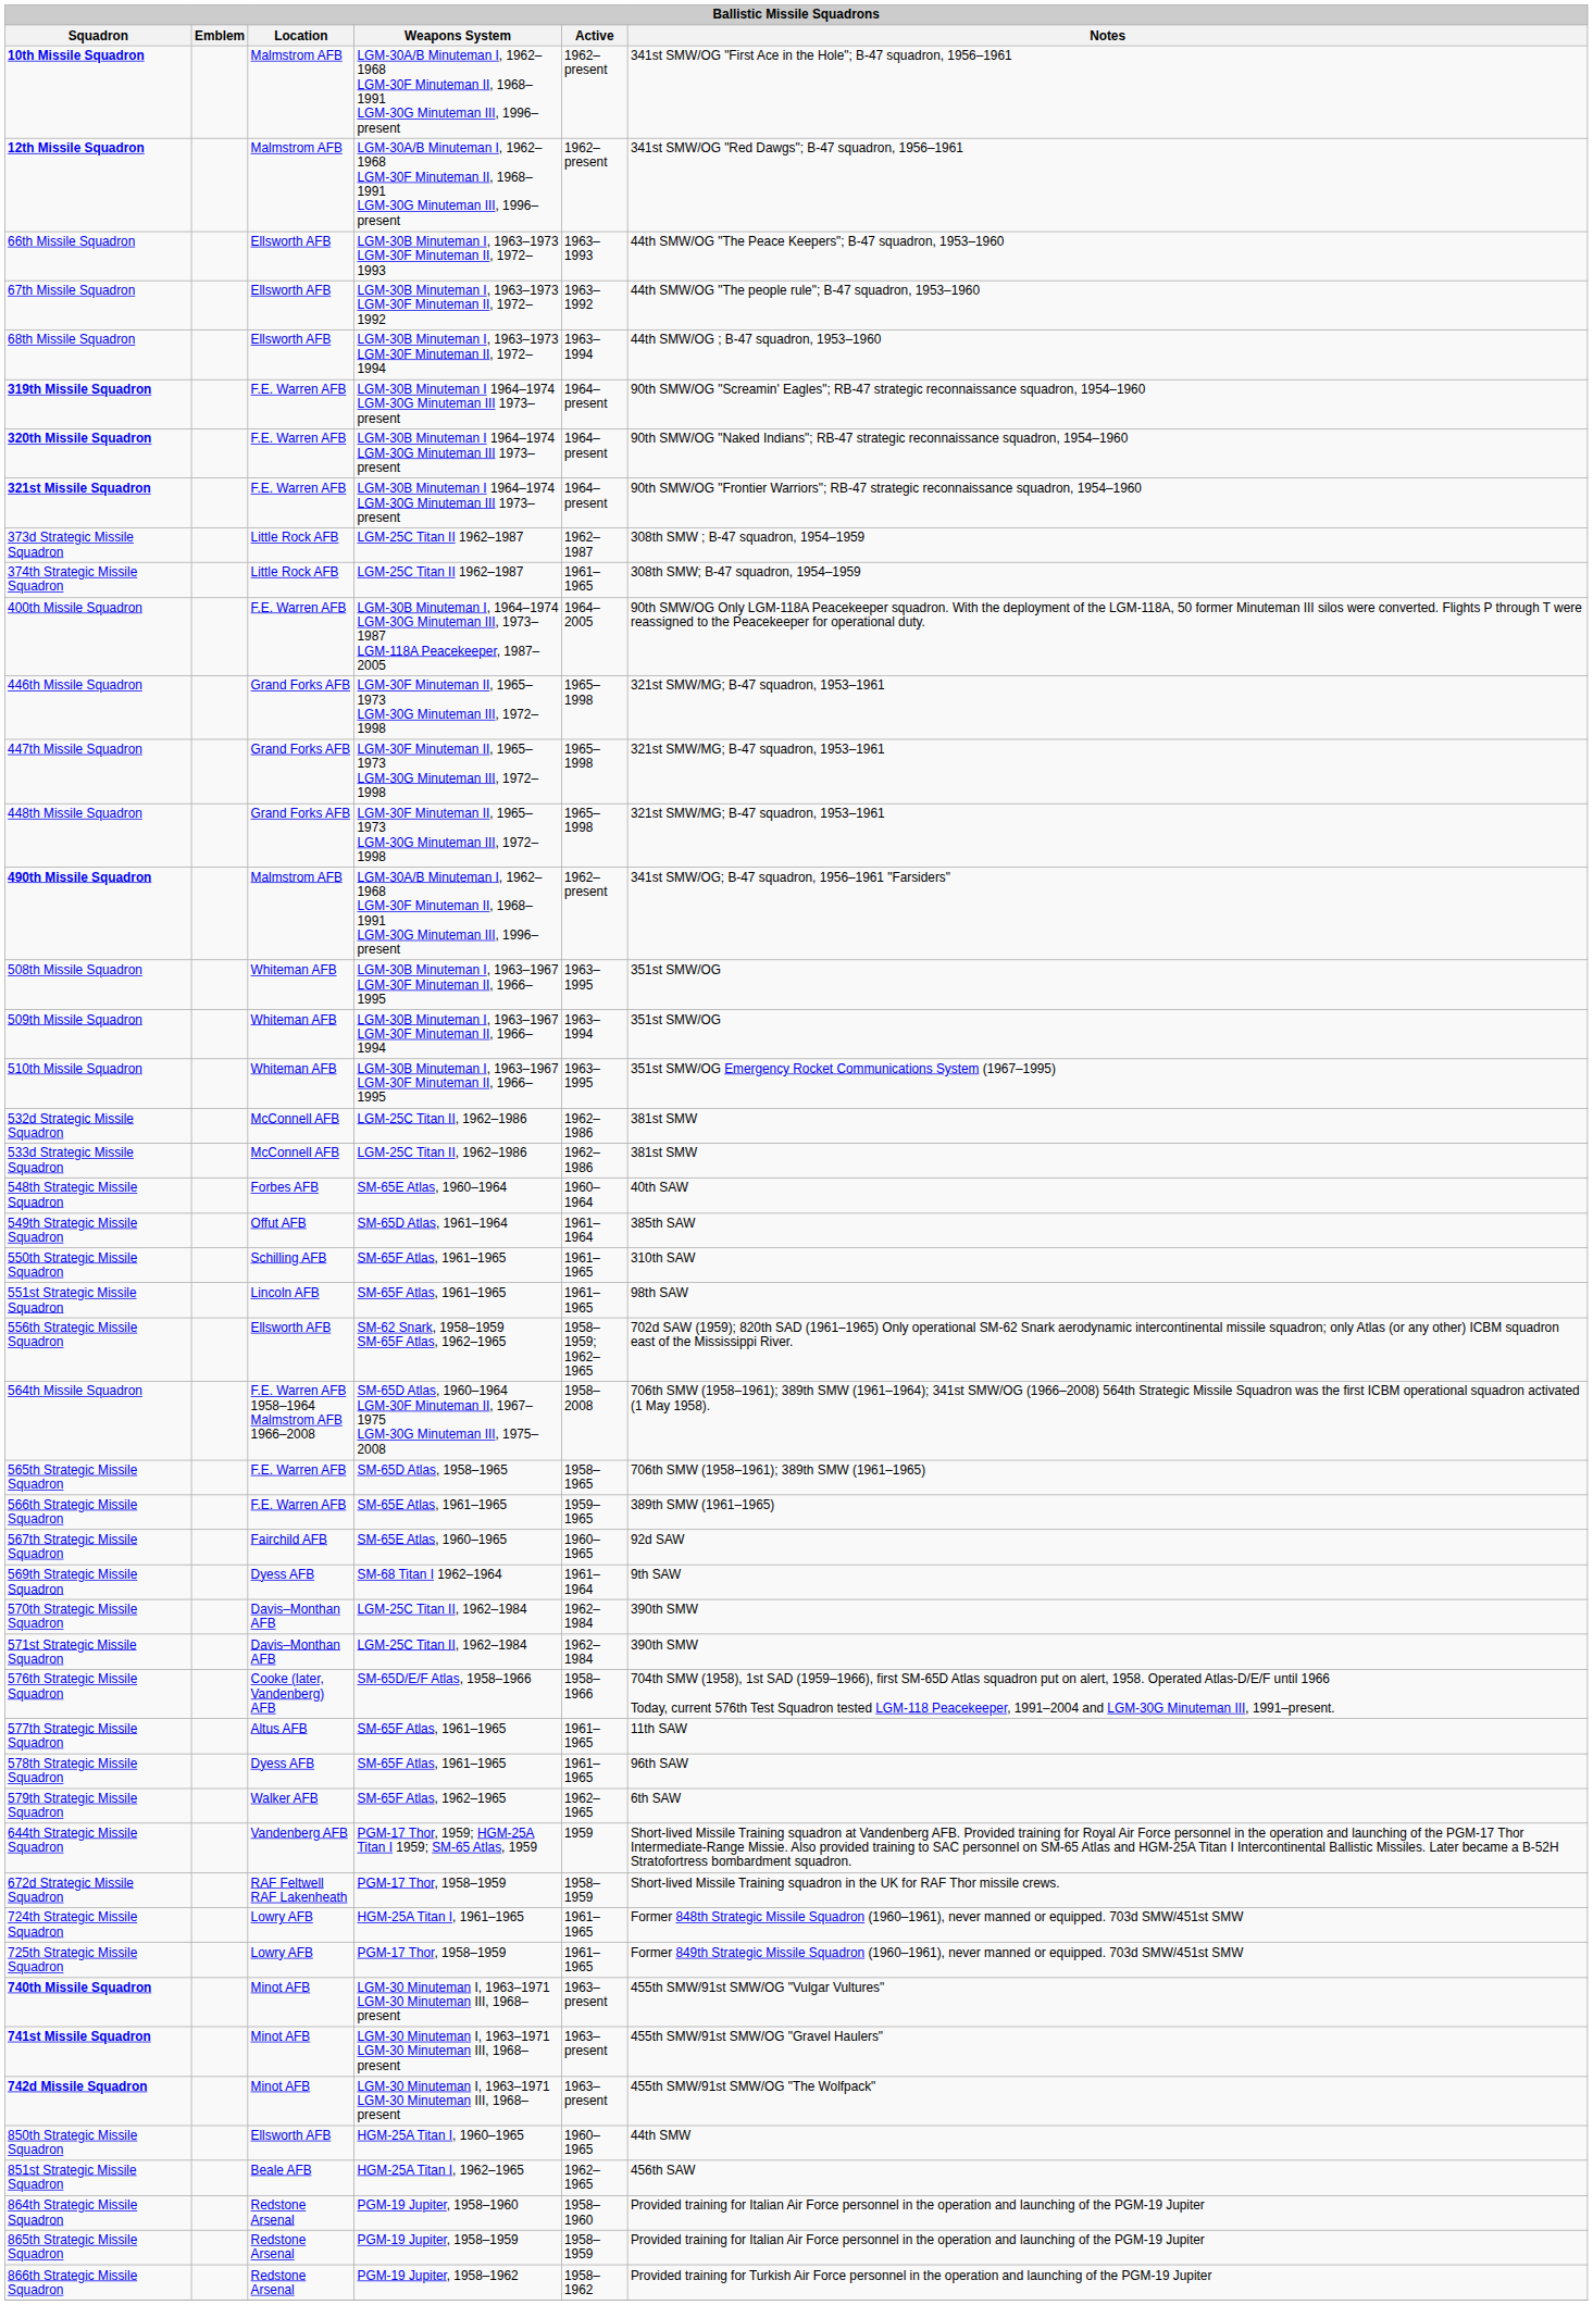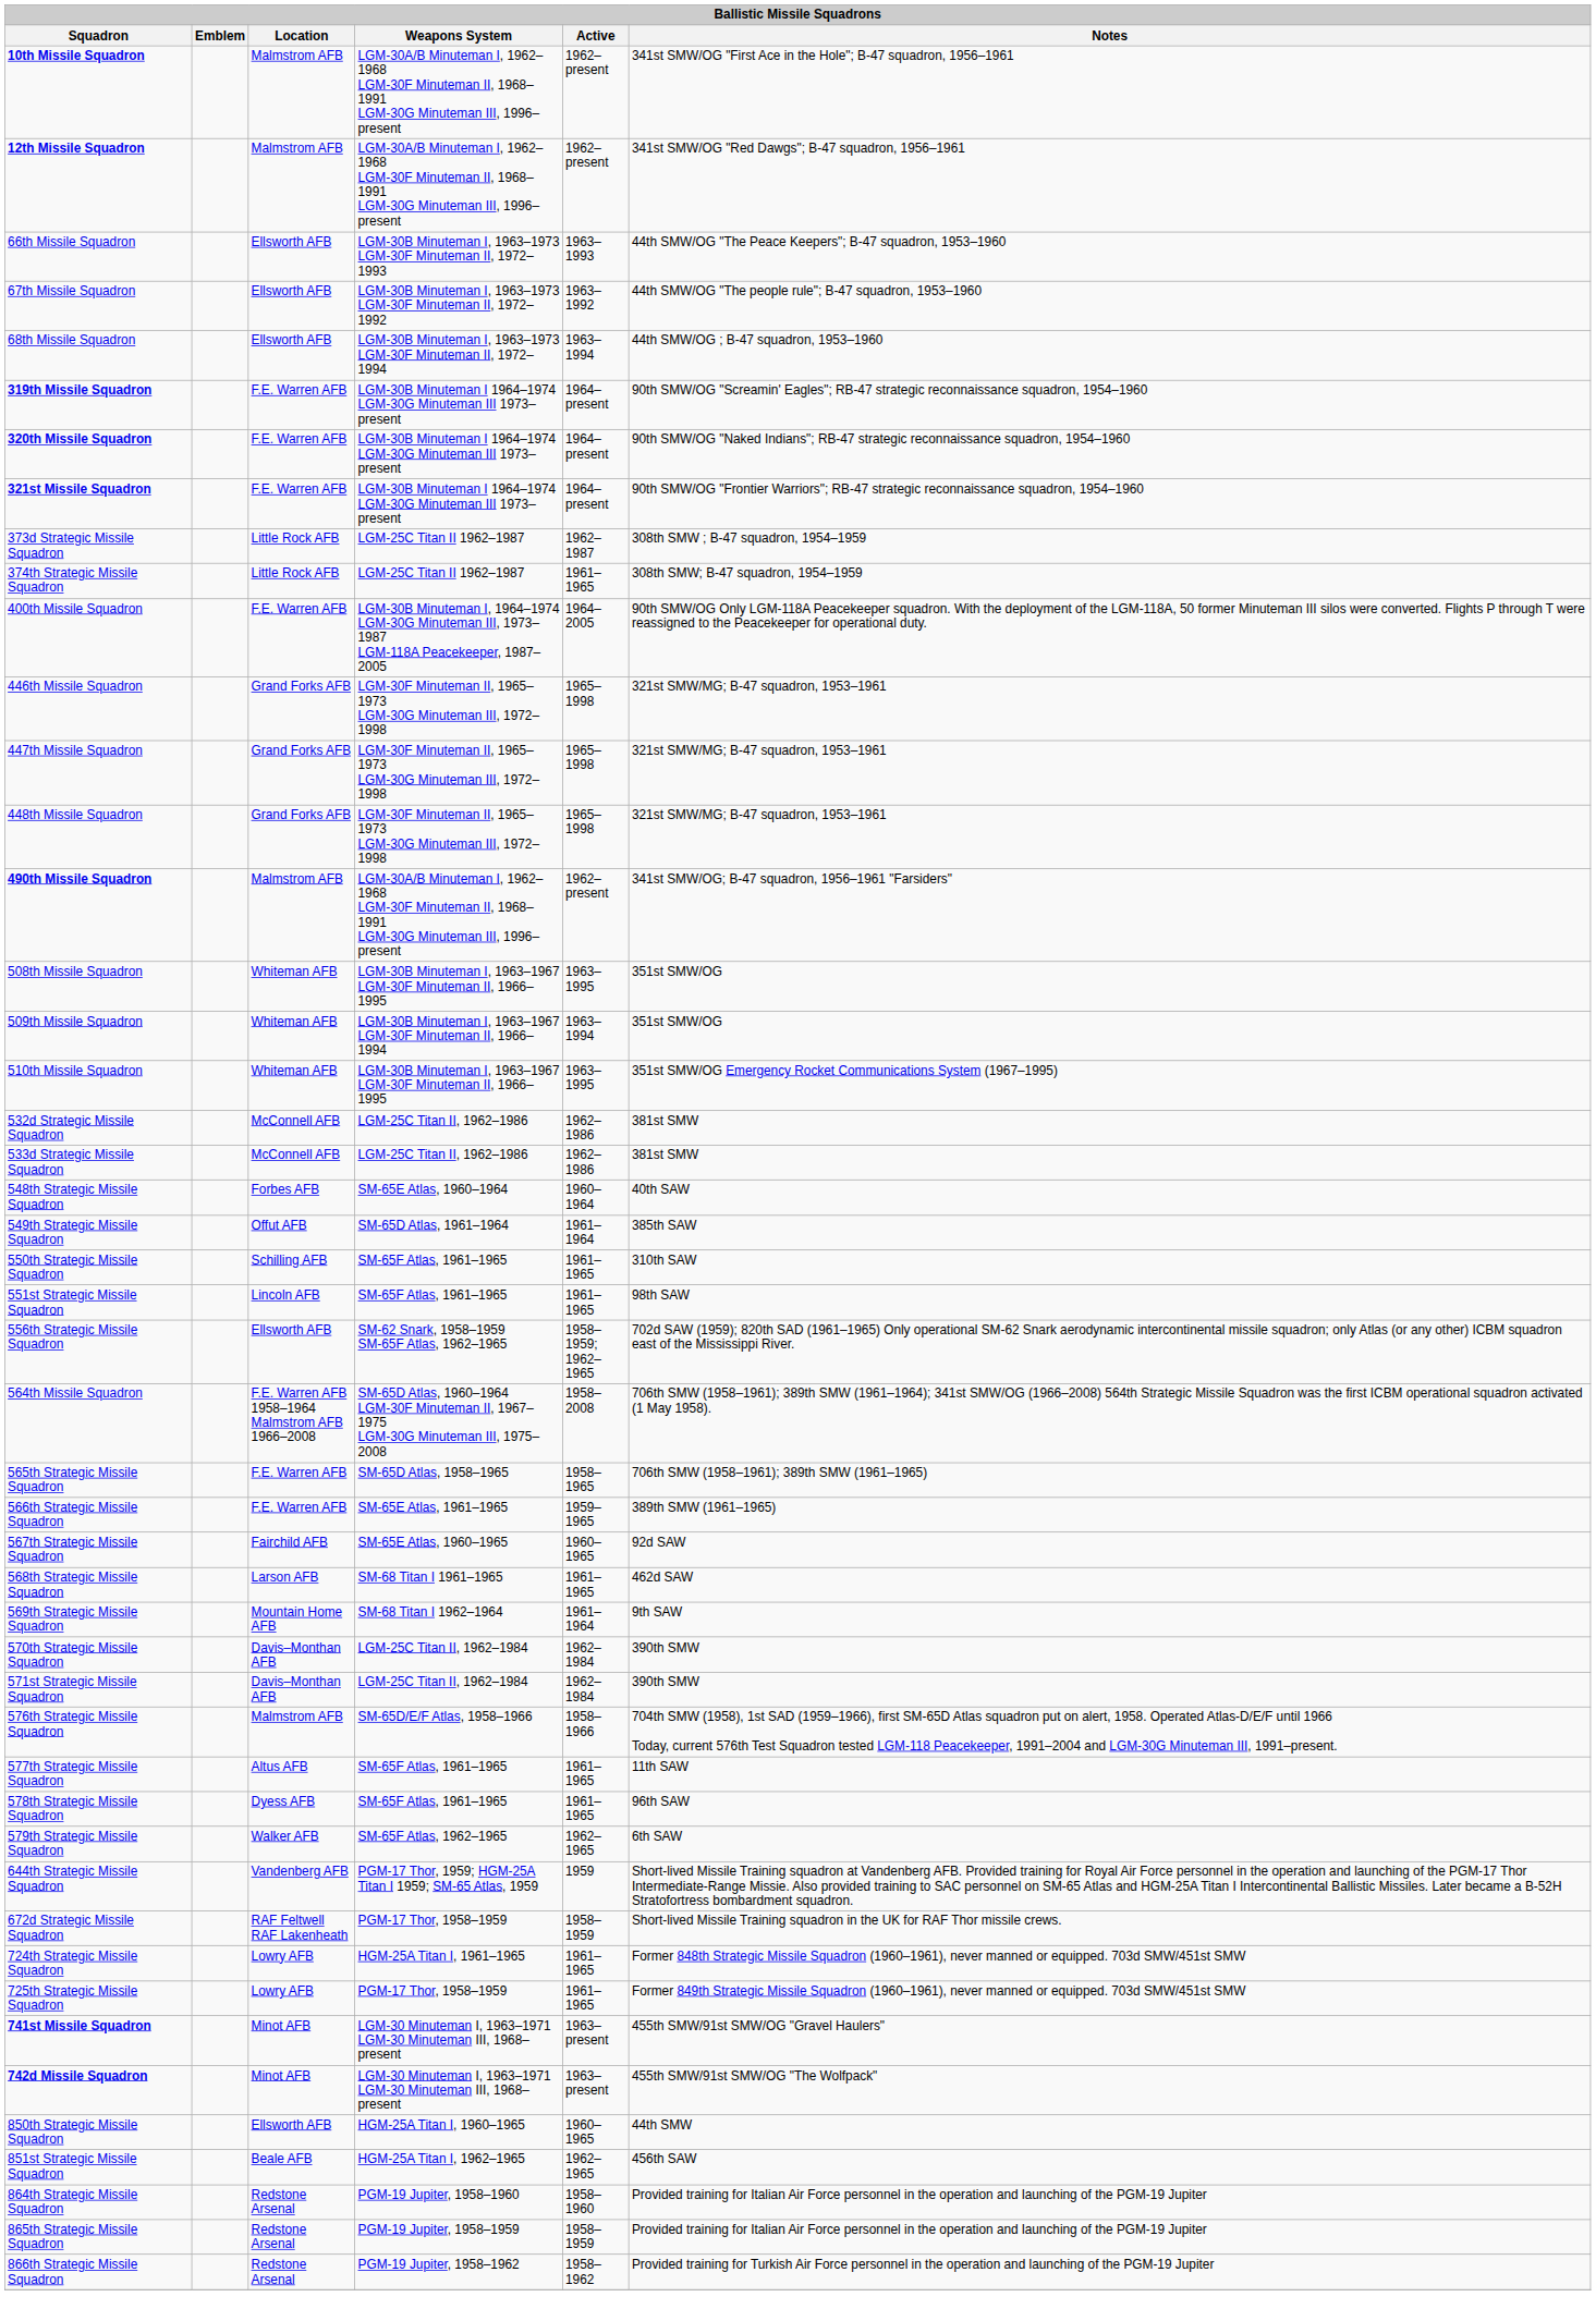+ row: 568th Strategic Missile Squadron | Larson AFB | SM-68 Titan I 1961–1965 | 1961–1965 | 462d SAW
569th Strategic Missile Squadron | Location: Dyess AFB -> Mountain Home AFB
576th Strategic Missile Squadron | Location: Cooke (later, Vandenberg) AFB -> Malmstrom AFB
- row: 740th Missile Squadron | Minot AFB | LGM-30 Minuteman I, 1963–1971 LGM-30 Minuteman III, 1968–present | 1963–present | 455th SMW/91st SMW/OG "Vulgar Vultures"
